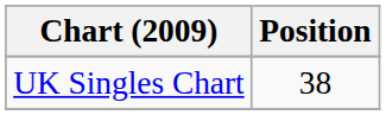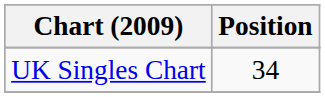UK Singles Chart | Position: 38 -> 34
